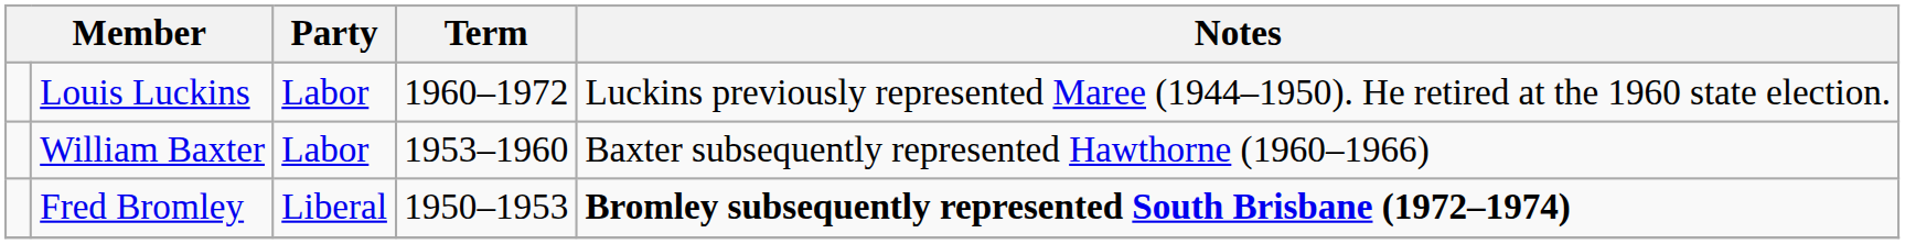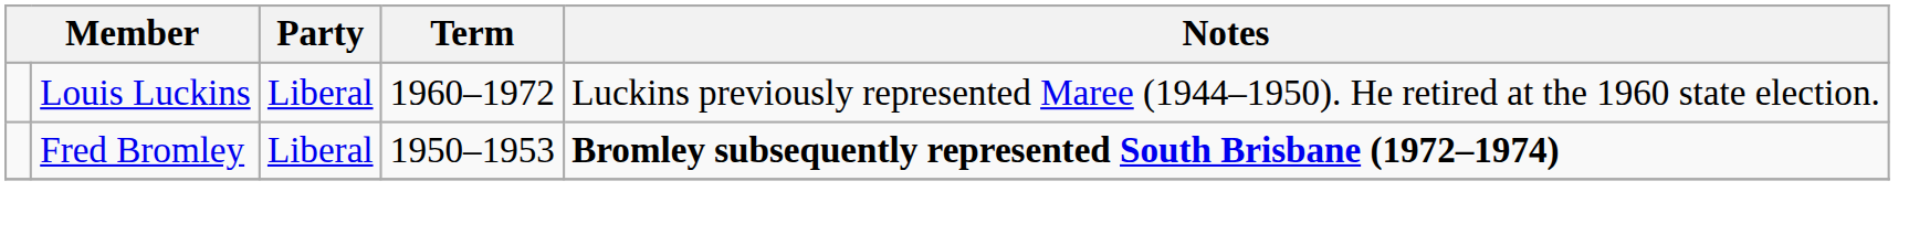Louis Luckins | Party: Labor -> Liberal
- row: William Baxter | Labor | 1953–1960 | Baxter subsequently represented Hawthorne (1960–1966)
